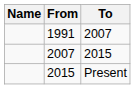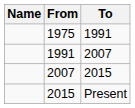+ row: 1975 | 1991
